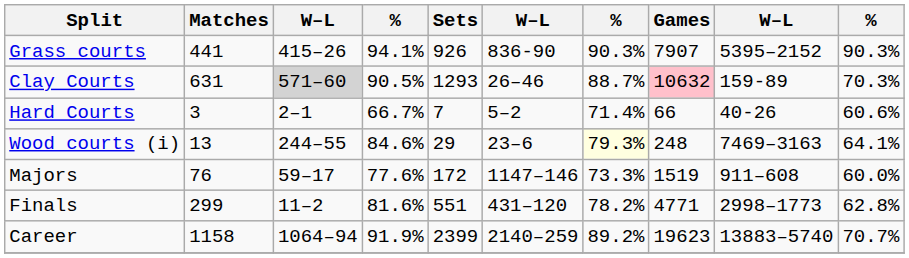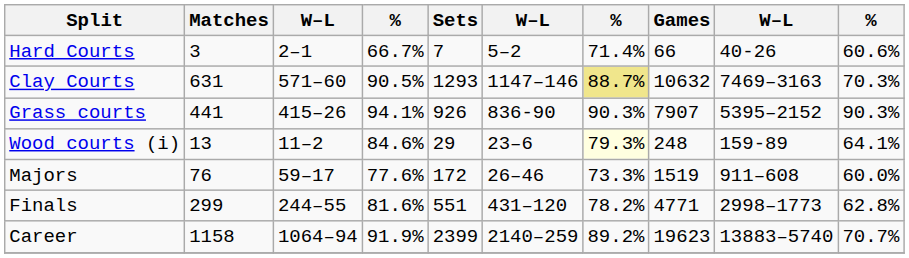rows swapped: Hard Courts <-> Grass courts
Clay Courts | column 3: lightgrey background -> no background
Clay Courts | column 6: 26–46 -> 1147–146
Clay Courts | column 7: no background -> khaki background
Clay Courts | Games: pink background -> no background
Clay Courts | column 9: 159-89 -> 7469–3163
Wood courts (i) | column 3: 244–55 -> 11–2
Wood courts (i) | column 9: 7469–3163 -> 159-89
Majors | column 6: 1147–146 -> 26–46
Finals | column 3: 11–2 -> 244–55
